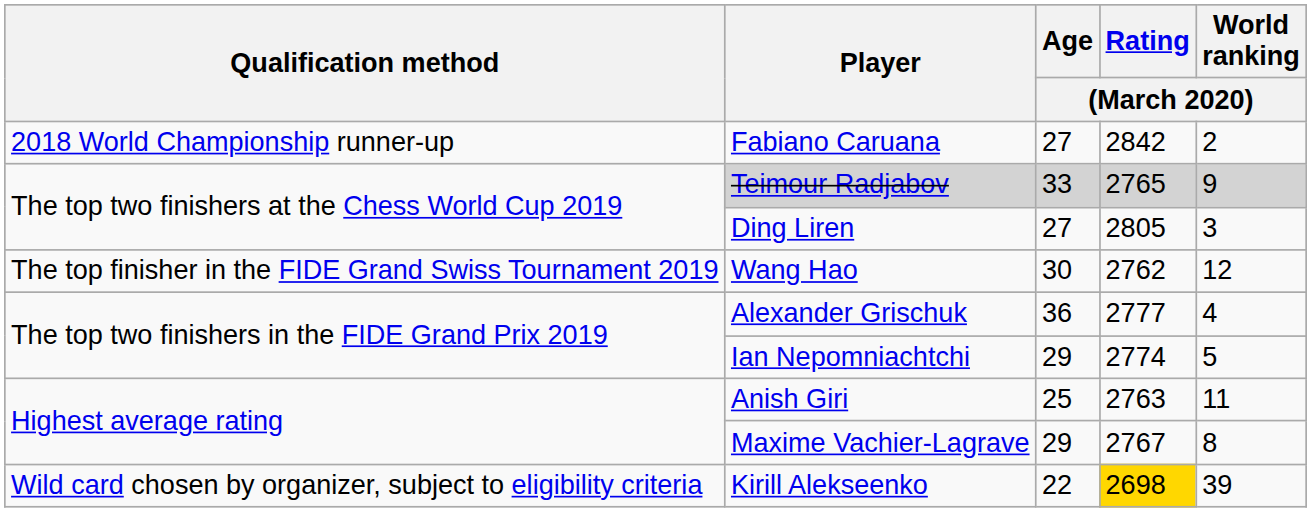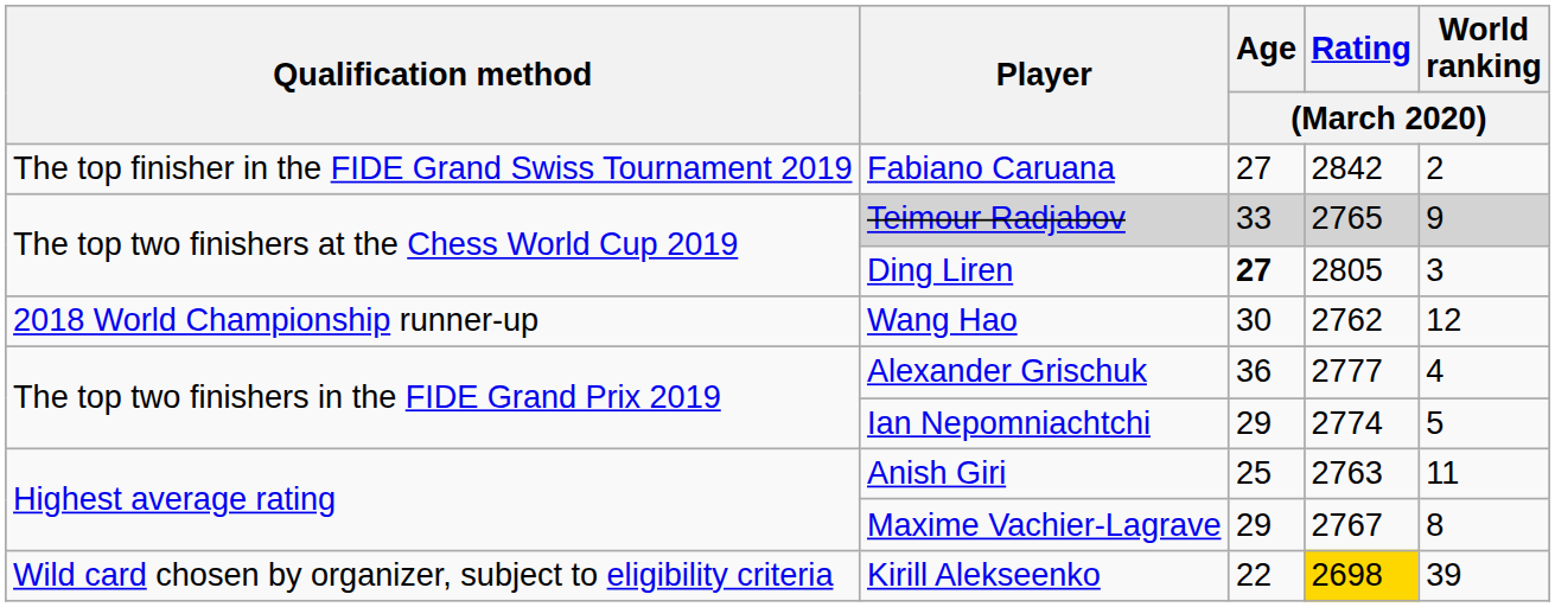Fabiano Caruana | Qualification method: 2018 World Championship runner-up -> The top finisher in the FIDE Grand Swiss Tournament 2019
Ding Liren | Age / (March 2020): normal -> bold
Wang Hao | Qualification method: The top finisher in the FIDE Grand Swiss Tournament 2019 -> 2018 World Championship runner-up
